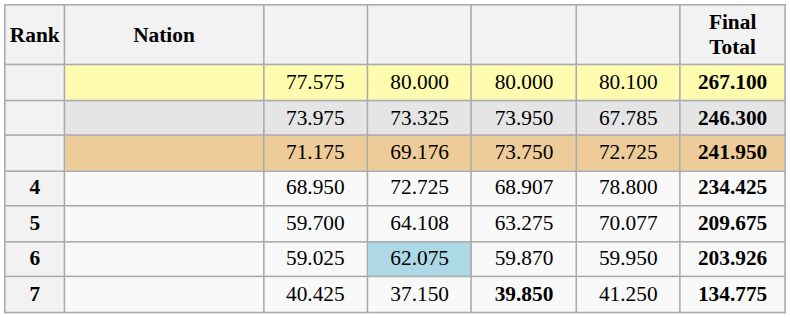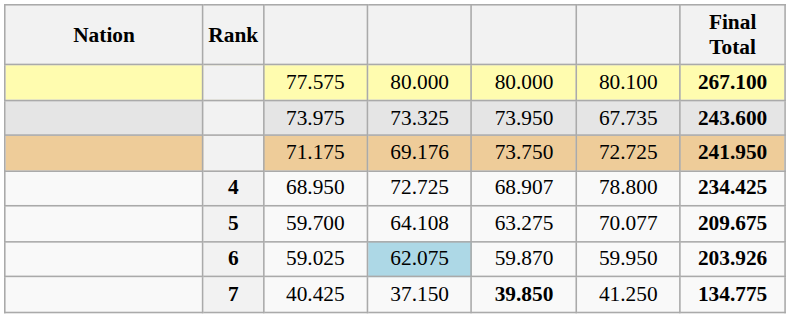columns swapped: Rank <-> Nation
73.975 | column 6: 67.785 -> 67.735
73.975 | Final Total: 246.300 -> 243.600
